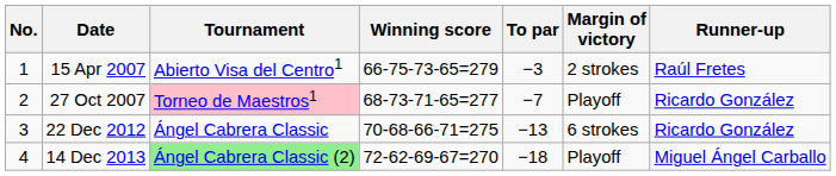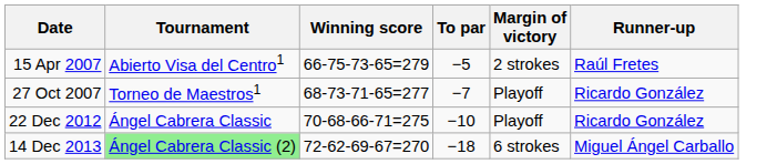- column: No. | 1 | 2 | 3 | 4
15 Apr 2007 | To par: −3 -> −5
27 Oct 2007 | Tournament: pink background -> no background
22 Dec 2012 | To par: −13 -> −10
22 Dec 2012 | Margin of victory: 6 strokes -> Playoff
14 Dec 2013 | Margin of victory: Playoff -> 6 strokes
